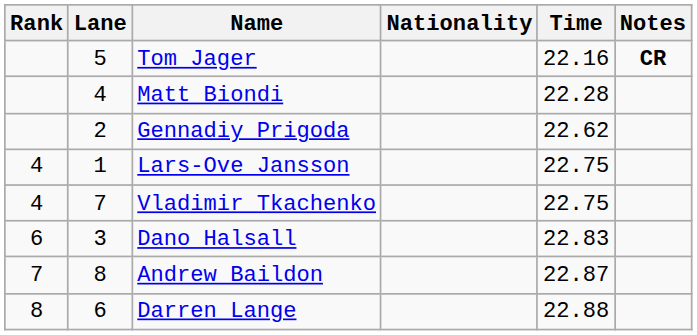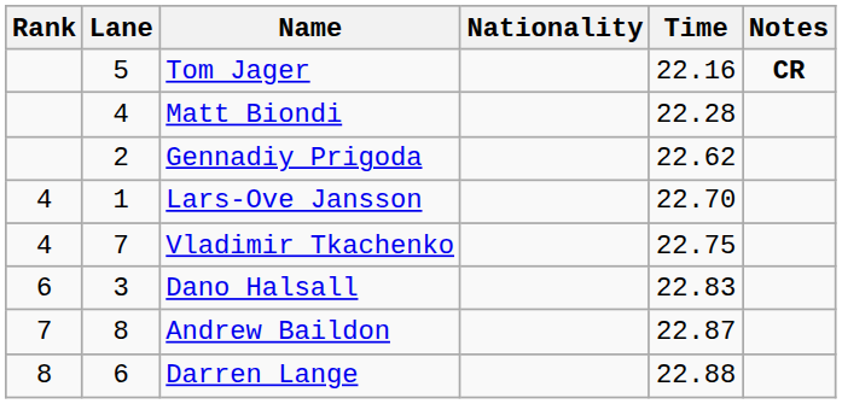Lars-Ove Jansson | Time: 22.75 -> 22.70
